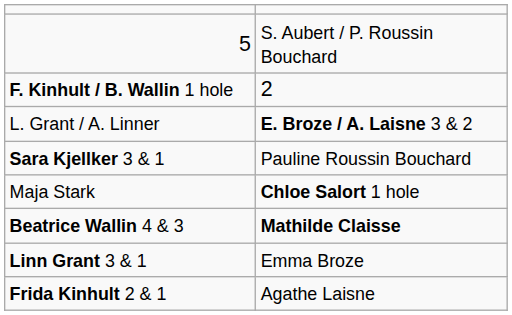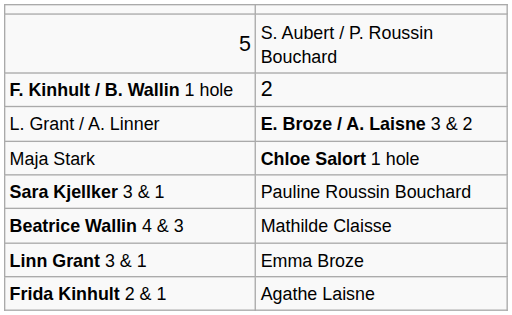rows swapped: Sara Kjellker 3 & 1 <-> Maja Stark
Beatrice Wallin 4 & 3 | column 2: bold -> normal
